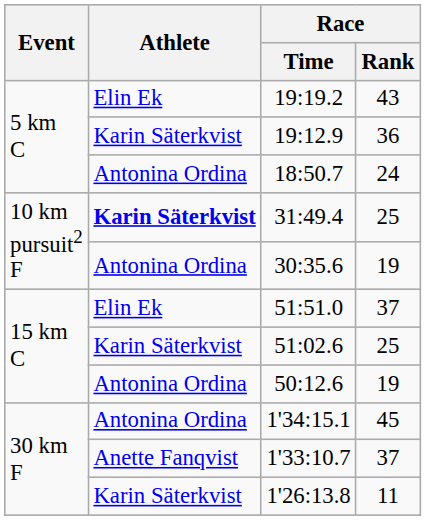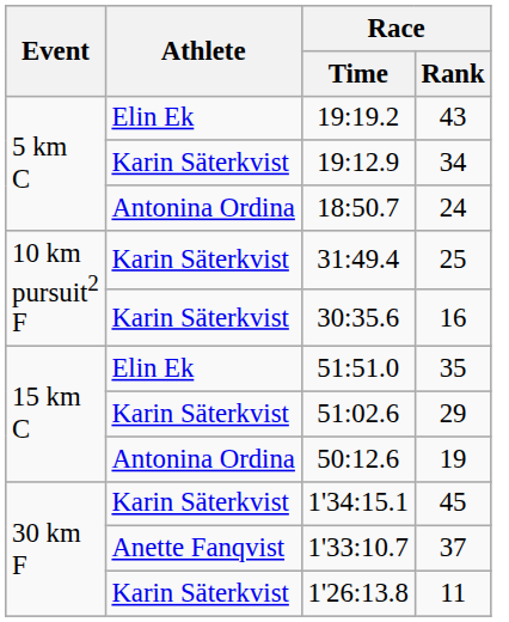19:12.9 | Race / Rank: 36 -> 34
31:49.4 | Athlete: bold -> normal
30:35.6 | Athlete: Antonina Ordina -> Karin Säterkvist
30:35.6 | Race / Rank: 19 -> 16
51:51.0 | Race / Rank: 37 -> 35
51:02.6 | Race / Rank: 25 -> 29
1'34:15.1 | Athlete: Antonina Ordina -> Karin Säterkvist
